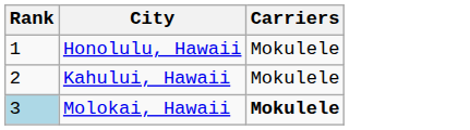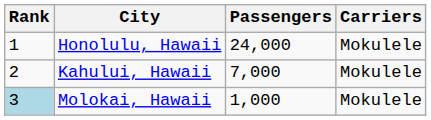+ column: Passengers | 24,000 | 7,000 | 1,000
Molokai, Hawaii | Carriers: bold -> normal
